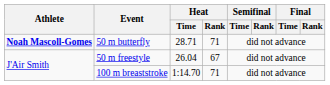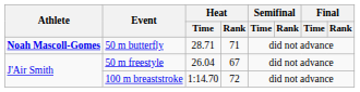100 m breaststroke | Heat / Rank: 71 -> 72
